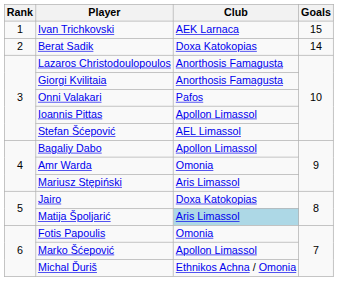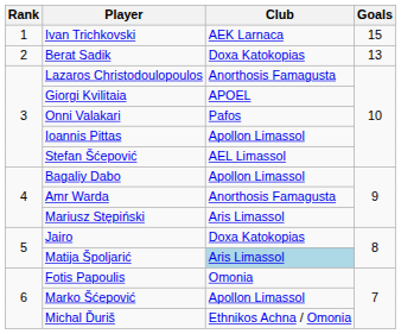Berat Sadik | Goals: 14 -> 13
Giorgi Kvilitaia | Club: Anorthosis Famagusta -> APOEL
Amr Warda | Club: Omonia -> Anorthosis Famagusta
